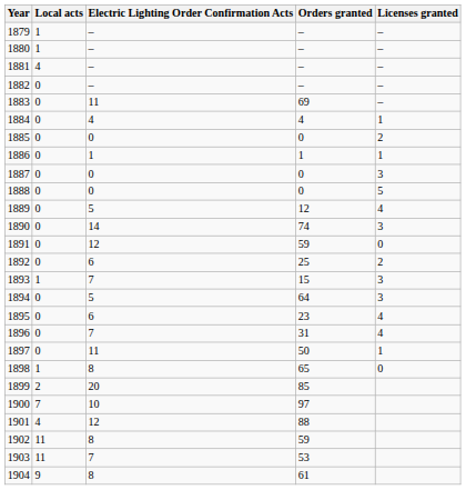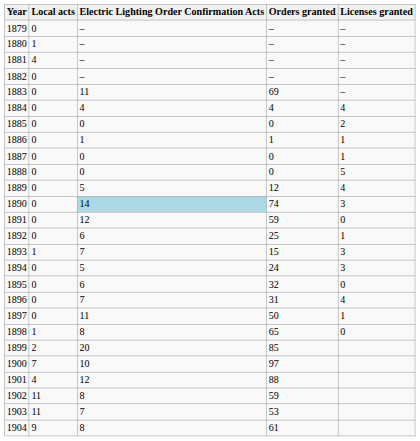1879 | Local acts: 1 -> 0
1884 | Licenses granted: 1 -> 4
1887 | Licenses granted: 3 -> 1
1890 | Electric Lighting Order Confirmation Acts: no background -> lightblue background
1892 | Licenses granted: 2 -> 1
1894 | Orders granted: 64 -> 24
1895 | Orders granted: 23 -> 32
1895 | Licenses granted: 4 -> 0
